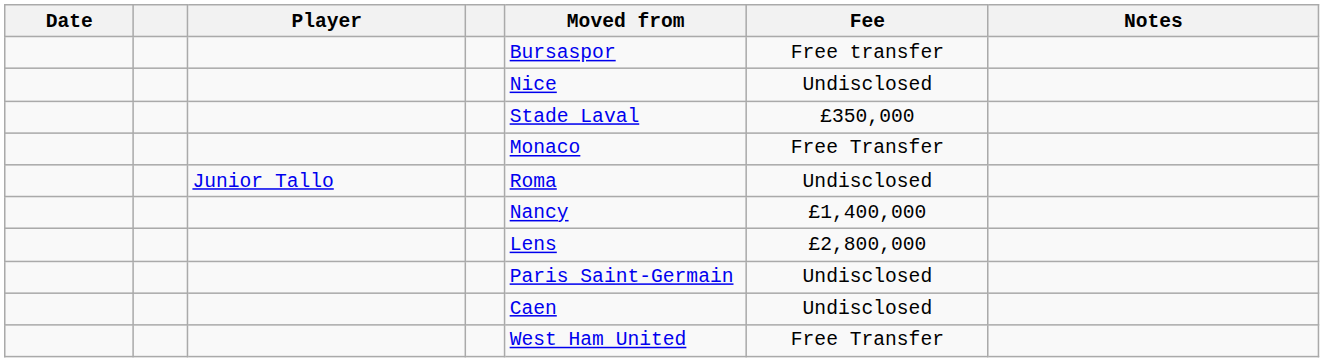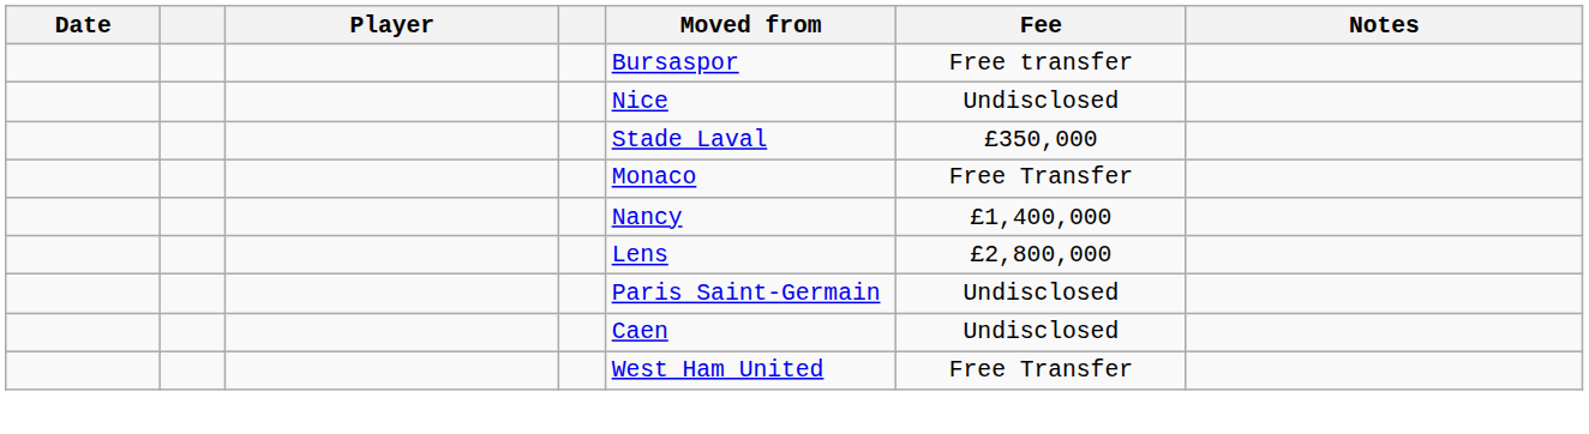- row: Junior Tallo | Roma | Undisclosed
